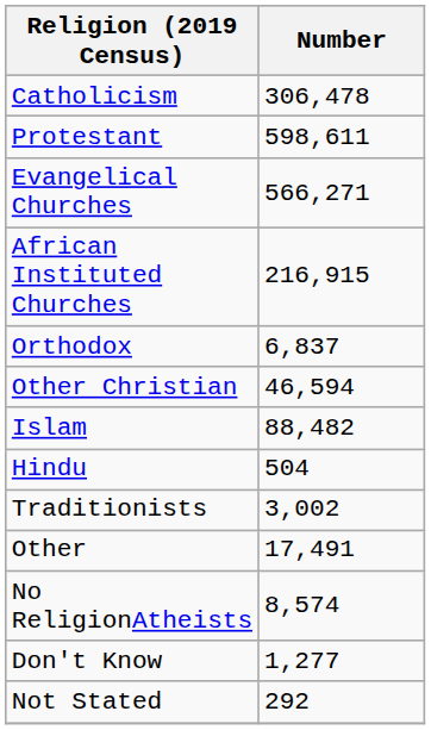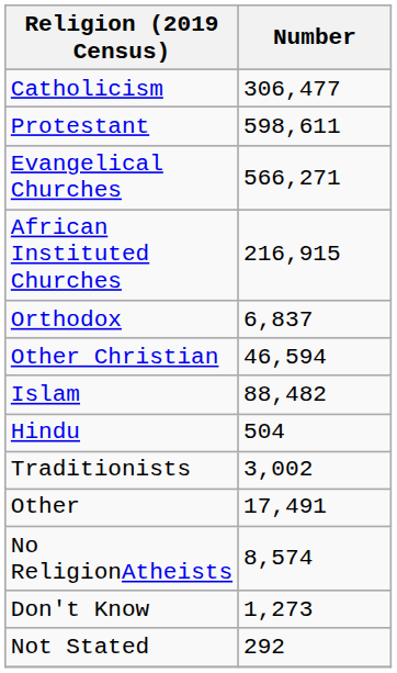Catholicism | Number: 306,478 -> 306,477
Don't Know | Number: 1,277 -> 1,273
